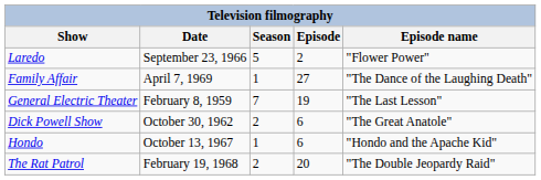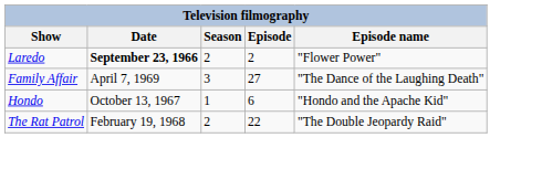Laredo | Date: normal -> bold
Laredo | Season: 5 -> 2
Family Affair | Season: 1 -> 3
- row: General Electric Theater | February 8, 1959 | 7 | 19 | "The Last Lesson"
- row: Dick Powell Show | October 30, 1962 | 2 | 6 | "The Great Anatole"
The Rat Patrol | Episode: 20 -> 22
